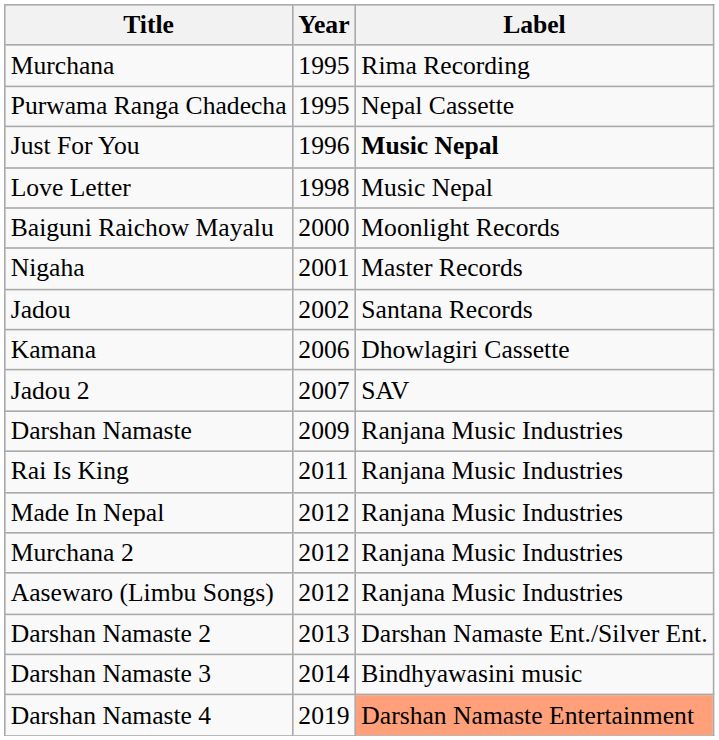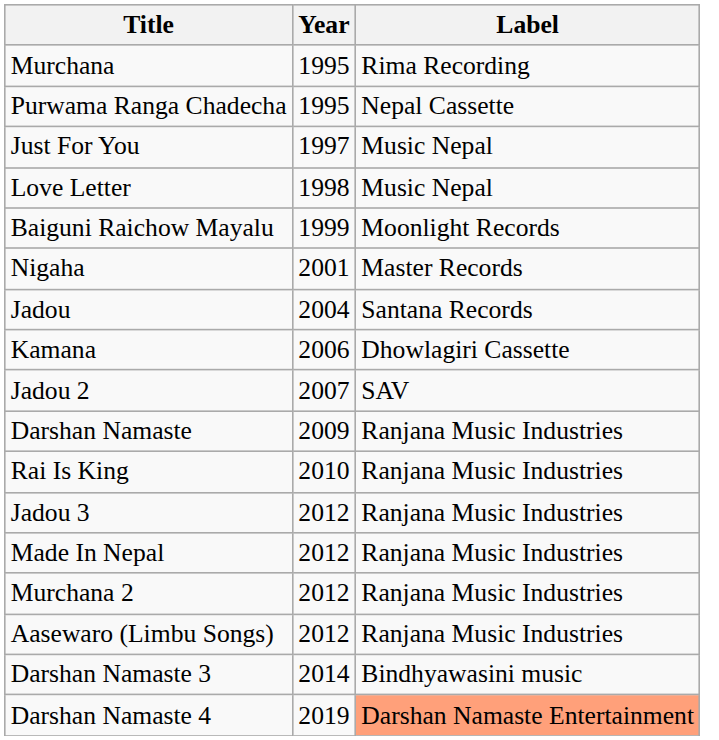Just For You | Year: 1996 -> 1997
Just For You | Label: bold -> normal
Baiguni Raichow Mayalu | Year: 2000 -> 1999
Jadou | Year: 2002 -> 2004
Rai Is King | Year: 2011 -> 2010
+ row: Jadou 3 | 2012 | Ranjana Music Industries
- row: Darshan Namaste 2 | 2013 | Darshan Namaste Ent./Silver Ent.
